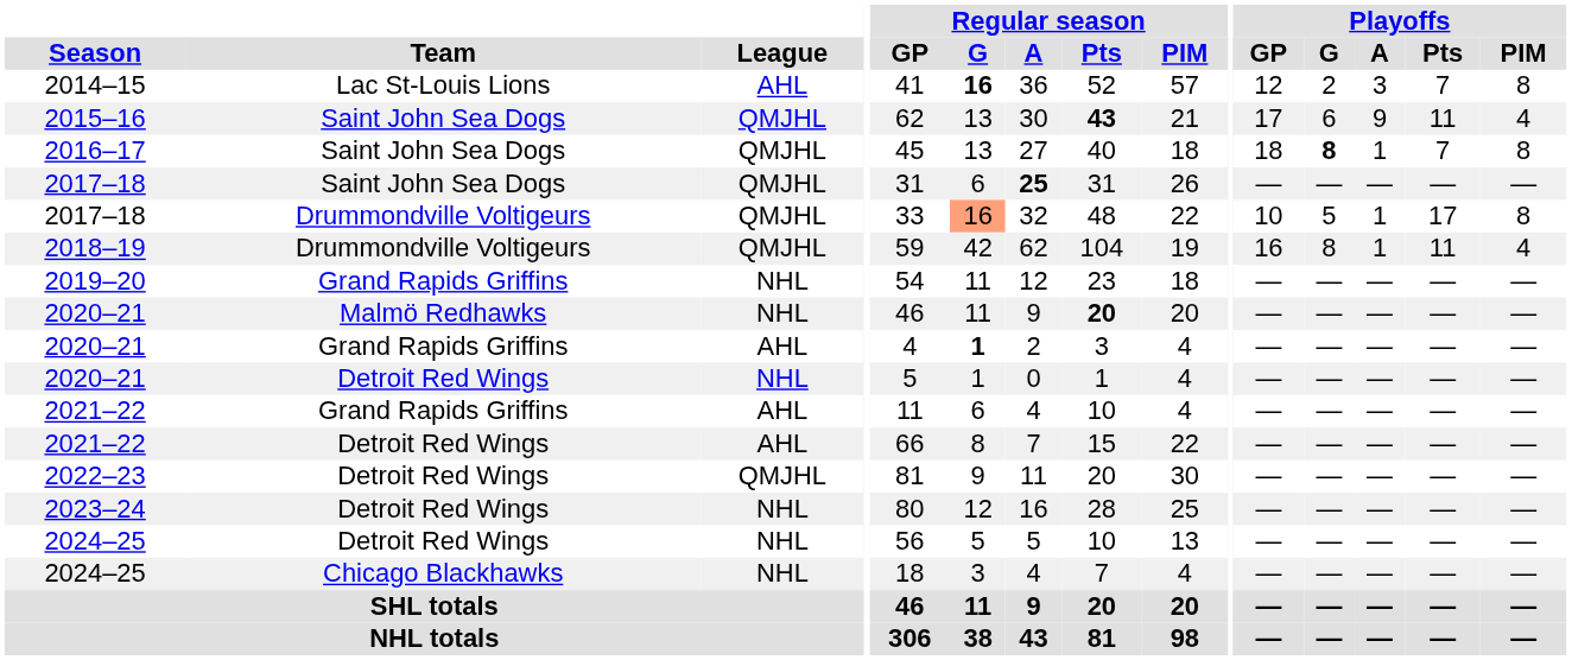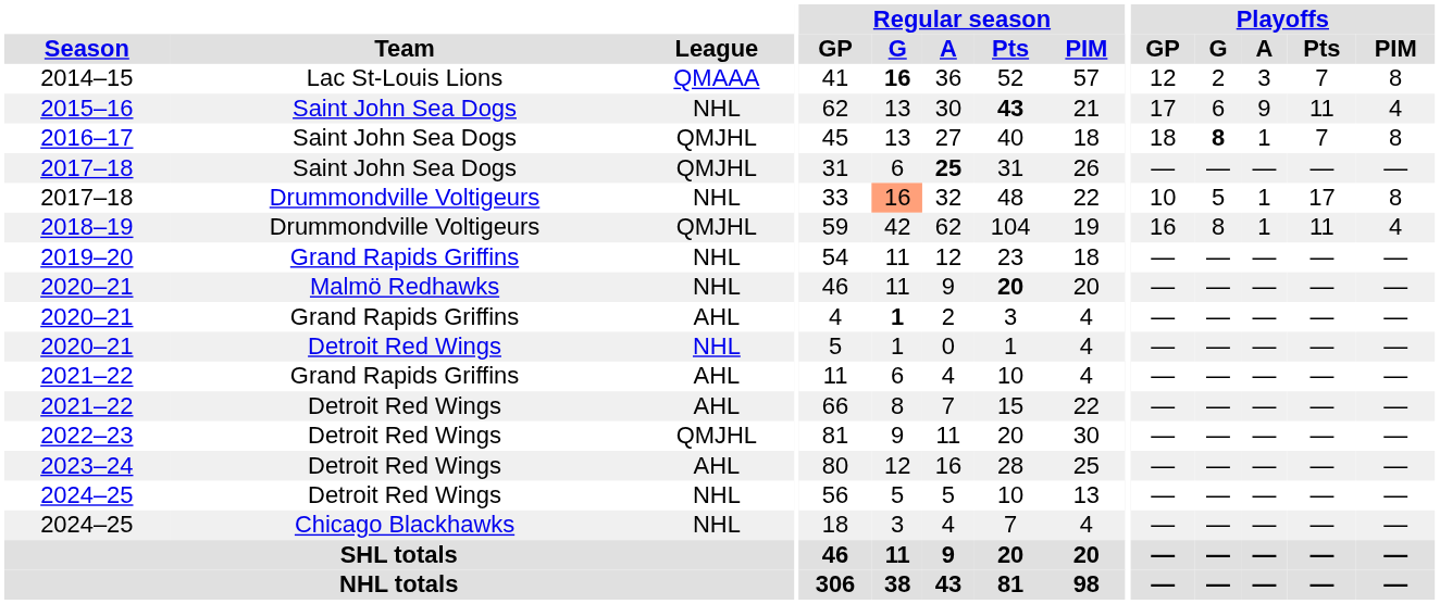2014–15 | League: AHL -> QMAAA
2015–16 | League: QMJHL -> NHL
2017–18 / Drummondville Voltigeurs | League: QMJHL -> NHL
2023–24 | League: NHL -> AHL
